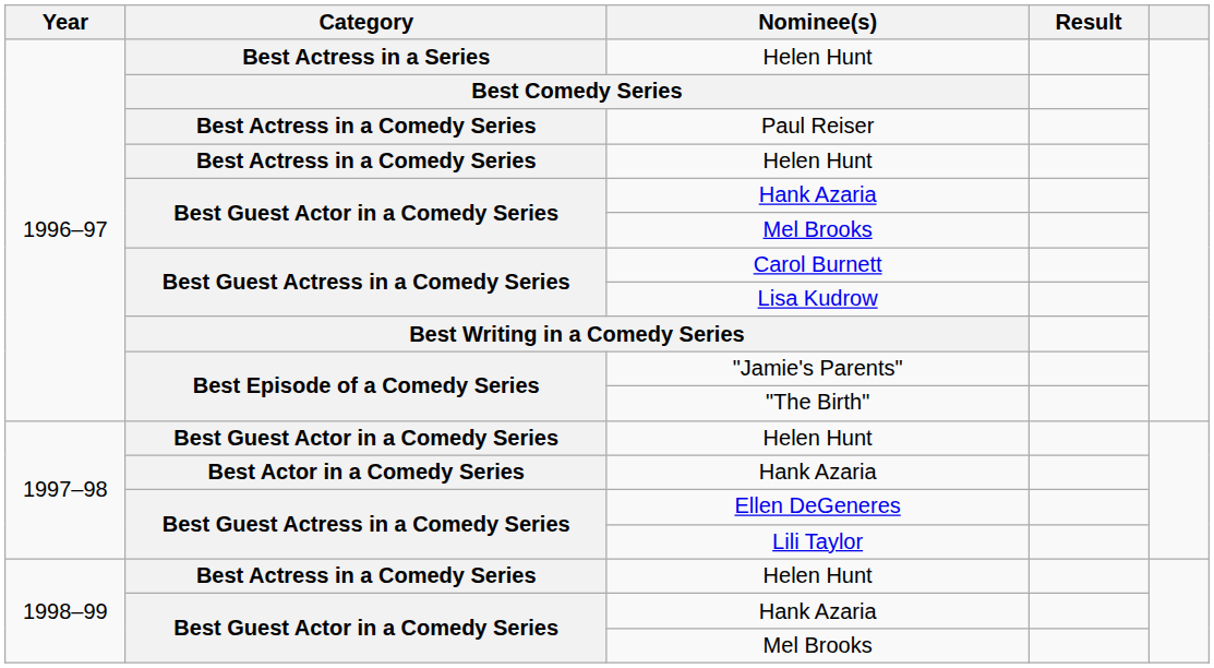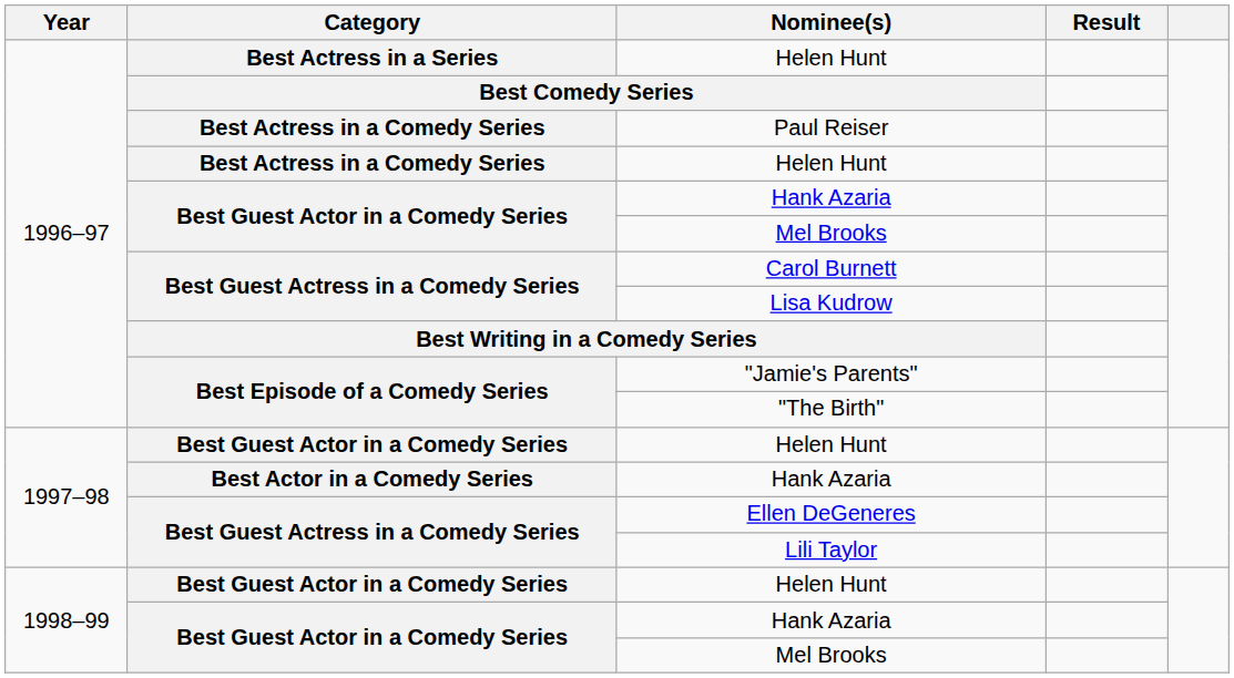1998–99 / Helen Hunt | Category: Best Actress in a Comedy Series -> Best Guest Actor in a Comedy Series
